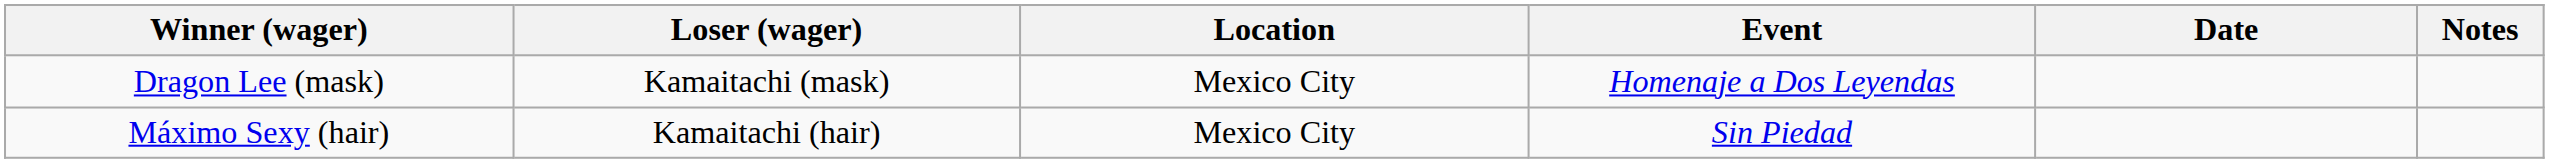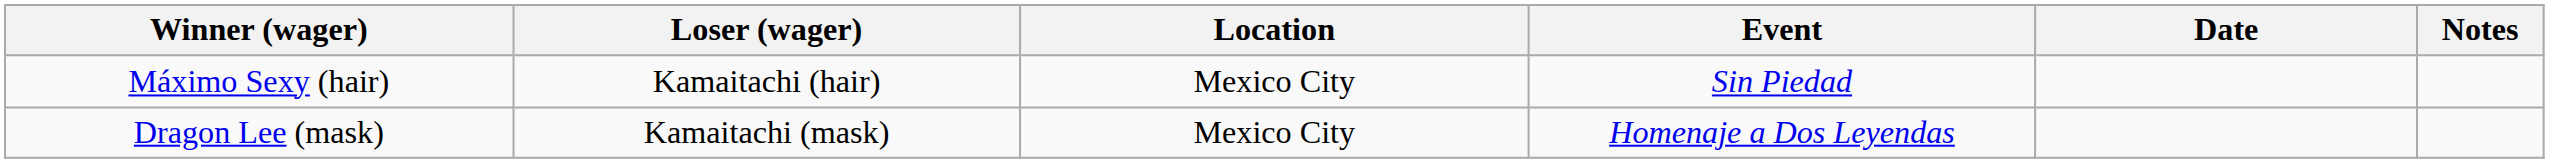rows swapped: Dragon Lee (mask) <-> Máximo Sexy (hair)
